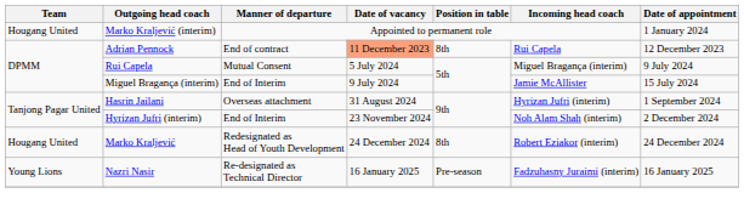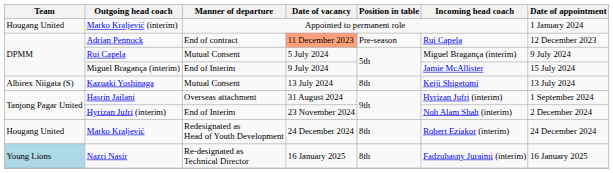Adrian Pennock | Position in table: 8th -> Pre-season
+ row: Albirex Niigata (S) | Kazuaki Yoshinaga | Mutual Consent | 13 July 2024 | 8th | Keiji Shigetomi | 13 July 2024
Nazri Nasir | Team: no background -> lightblue background
Nazri Nasir | Position in table: Pre-season -> 8th
